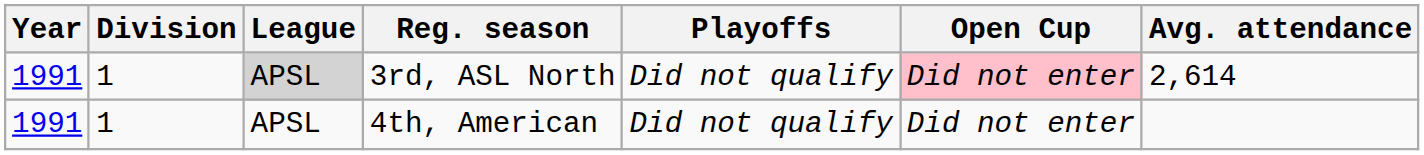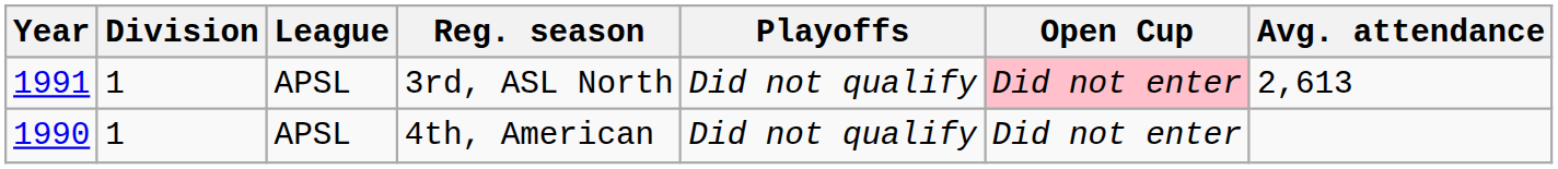3rd, ASL North | League: lightgrey background -> no background
3rd, ASL North | Avg. attendance: 2,614 -> 2,613
4th, American | Year: 1991 -> 1990
